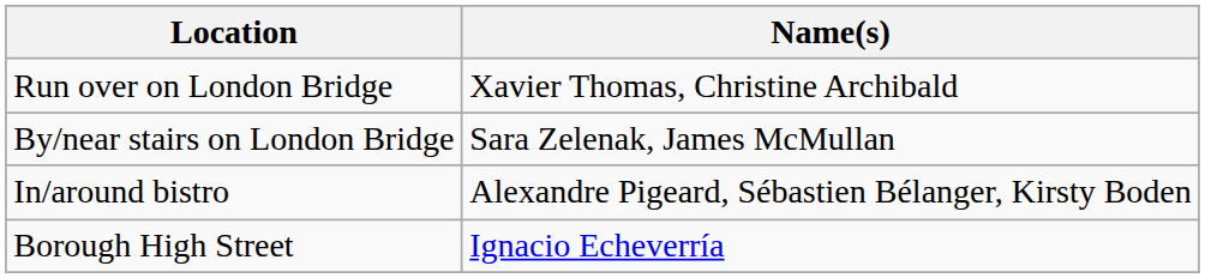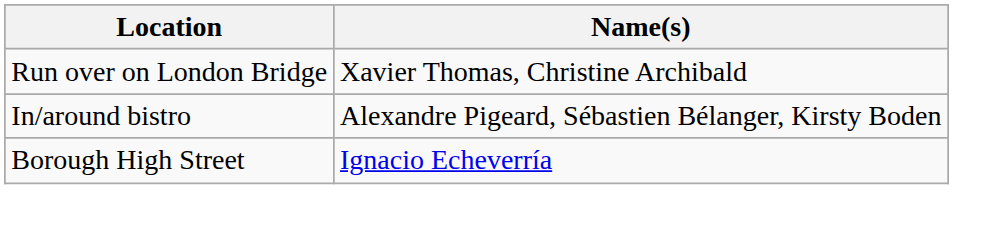- row: By/near stairs on London Bridge | Sara Zelenak, James McMullan
